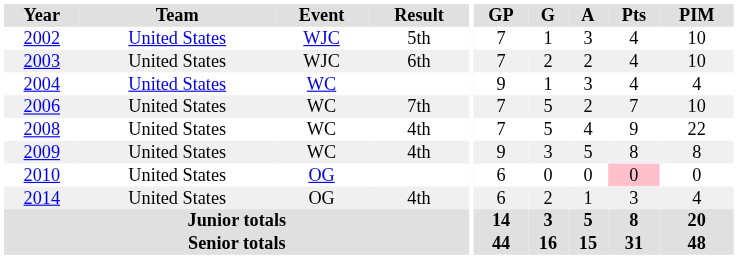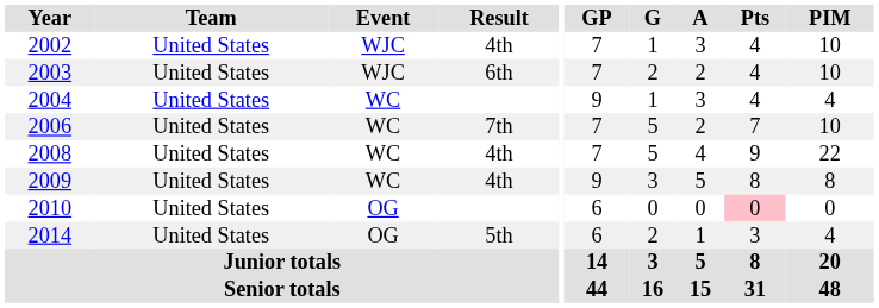2002 | Result: 5th -> 4th
2014 | Result: 4th -> 5th
